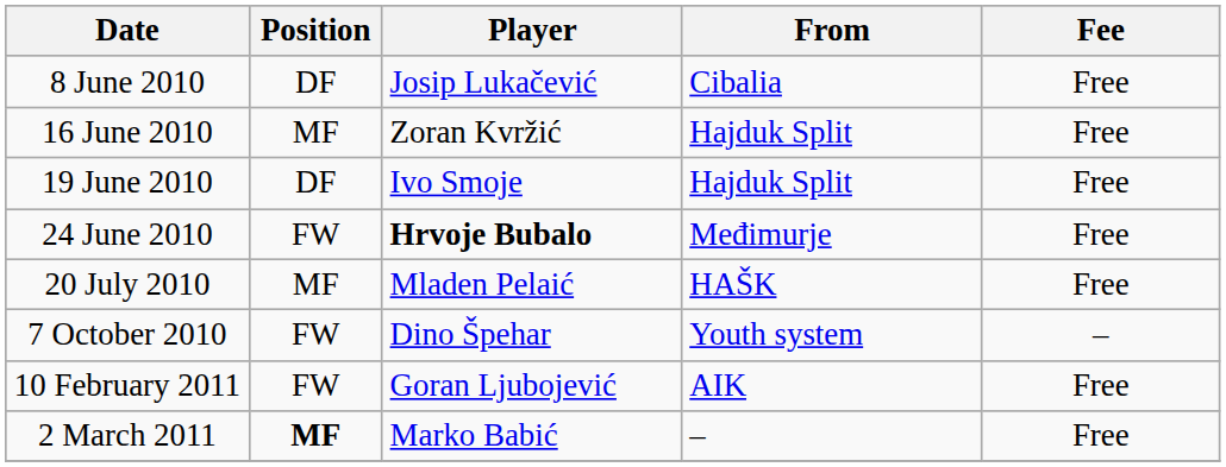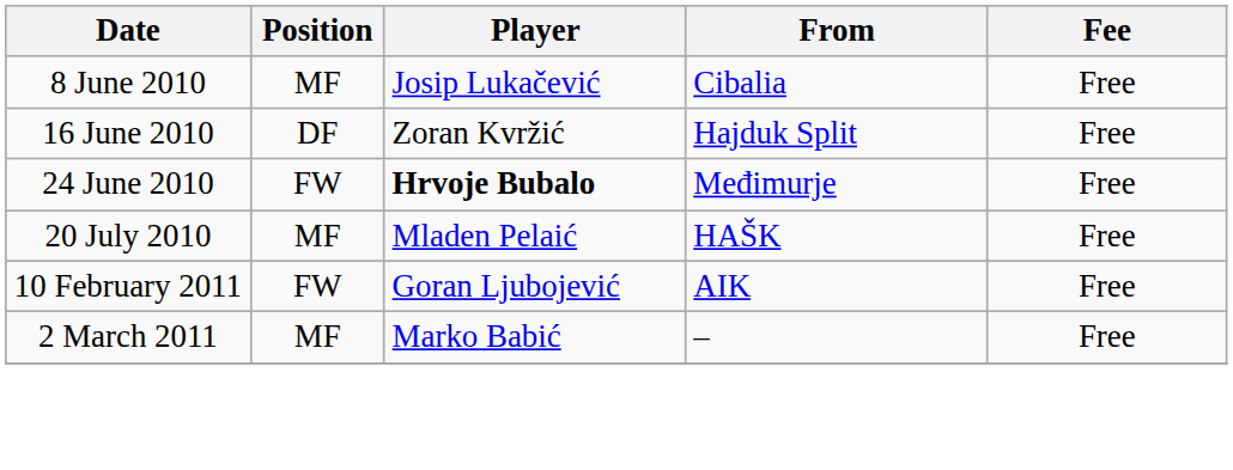8 June 2010 | Position: DF -> MF
16 June 2010 | Position: MF -> DF
- row: 19 June 2010 | DF | Ivo Smoje | Hajduk Split | Free
- row: 7 October 2010 | FW | Dino Špehar | Youth system | –
2 March 2011 | Position: bold -> normal
